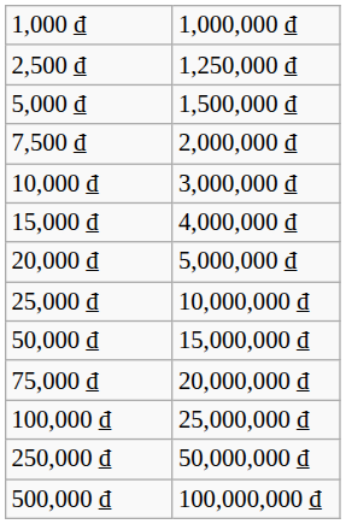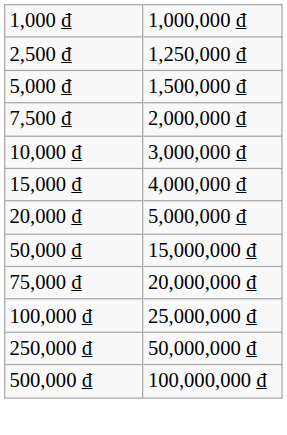- row: 25,000 ₫ | 10,000,000 ₫
